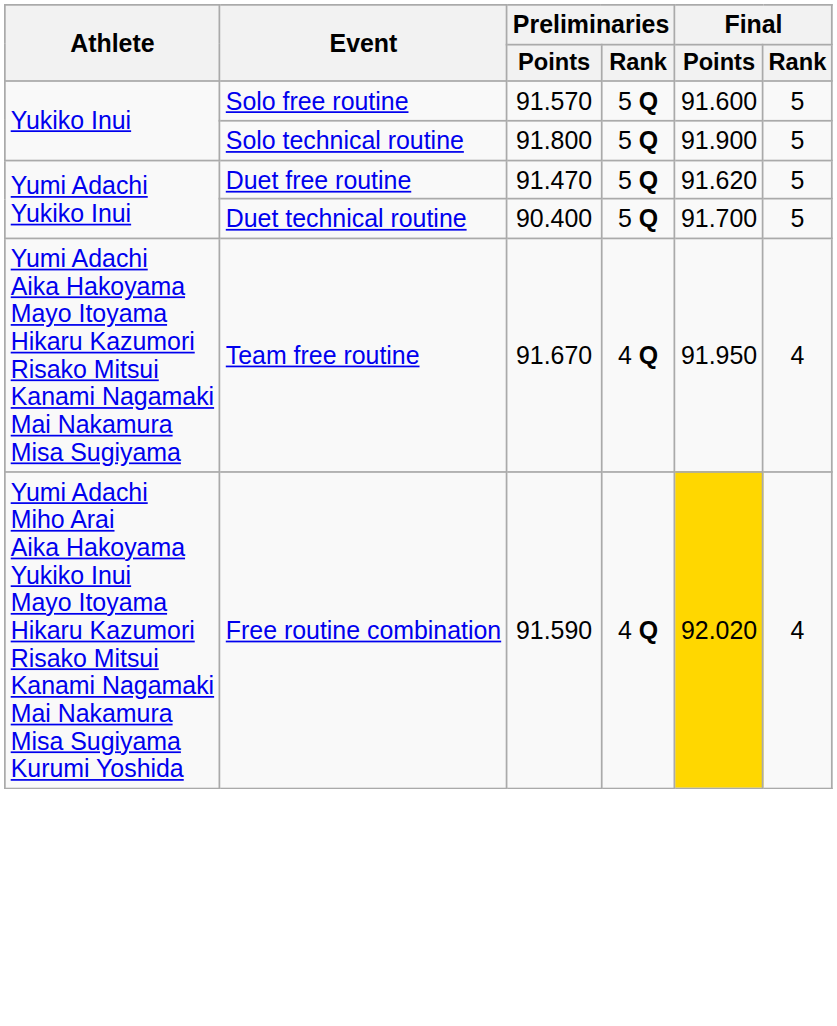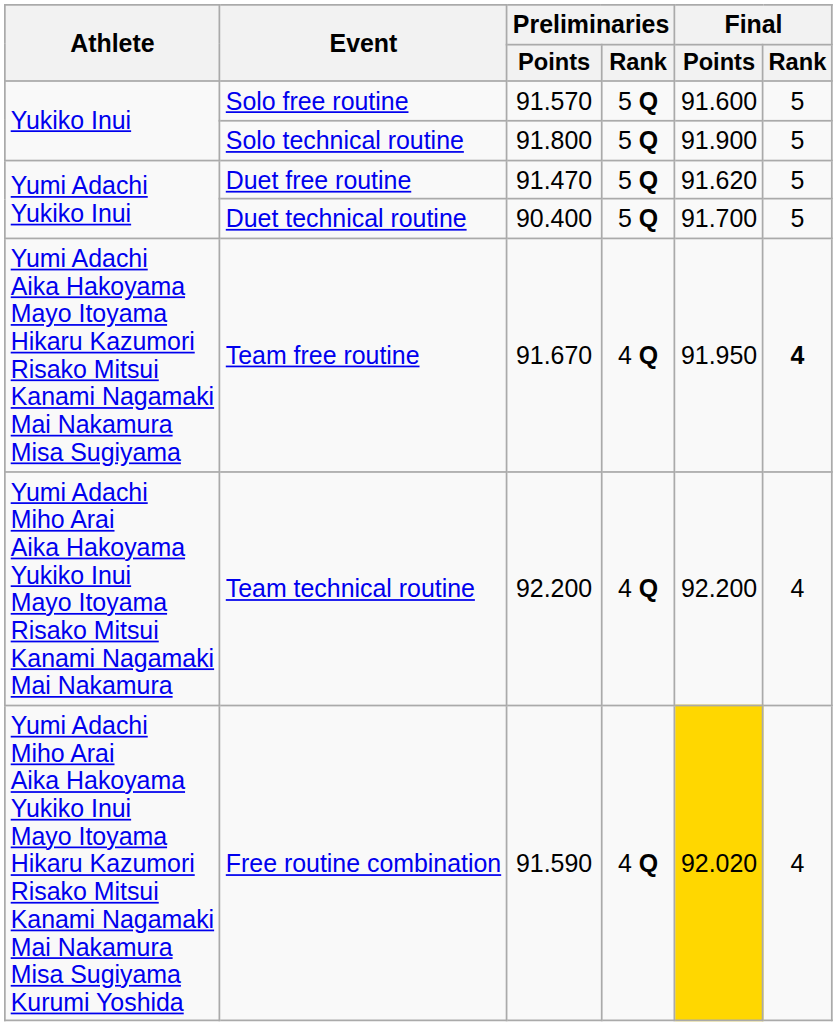Team free routine | Final / Rank: normal -> bold
+ row: Yumi Adachi Miho Arai Aika Hakoyama Yukiko Inui Mayo Itoyama Risako Mitsui Kanami Nagamaki Mai Nakamura | Team technical routine | 92.200 | 4 Q | 92.200 | 4
